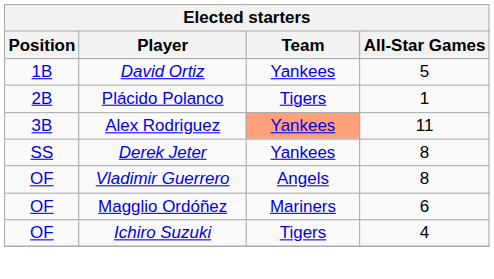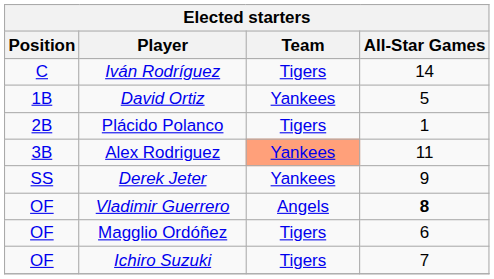+ row: C | Iván Rodríguez | Tigers | 14
Derek Jeter | All-Star Games: 8 -> 9
Vladimir Guerrero | All-Star Games: normal -> bold
Magglio Ordóñez | Team: Mariners -> Tigers
Ichiro Suzuki | All-Star Games: 4 -> 7
